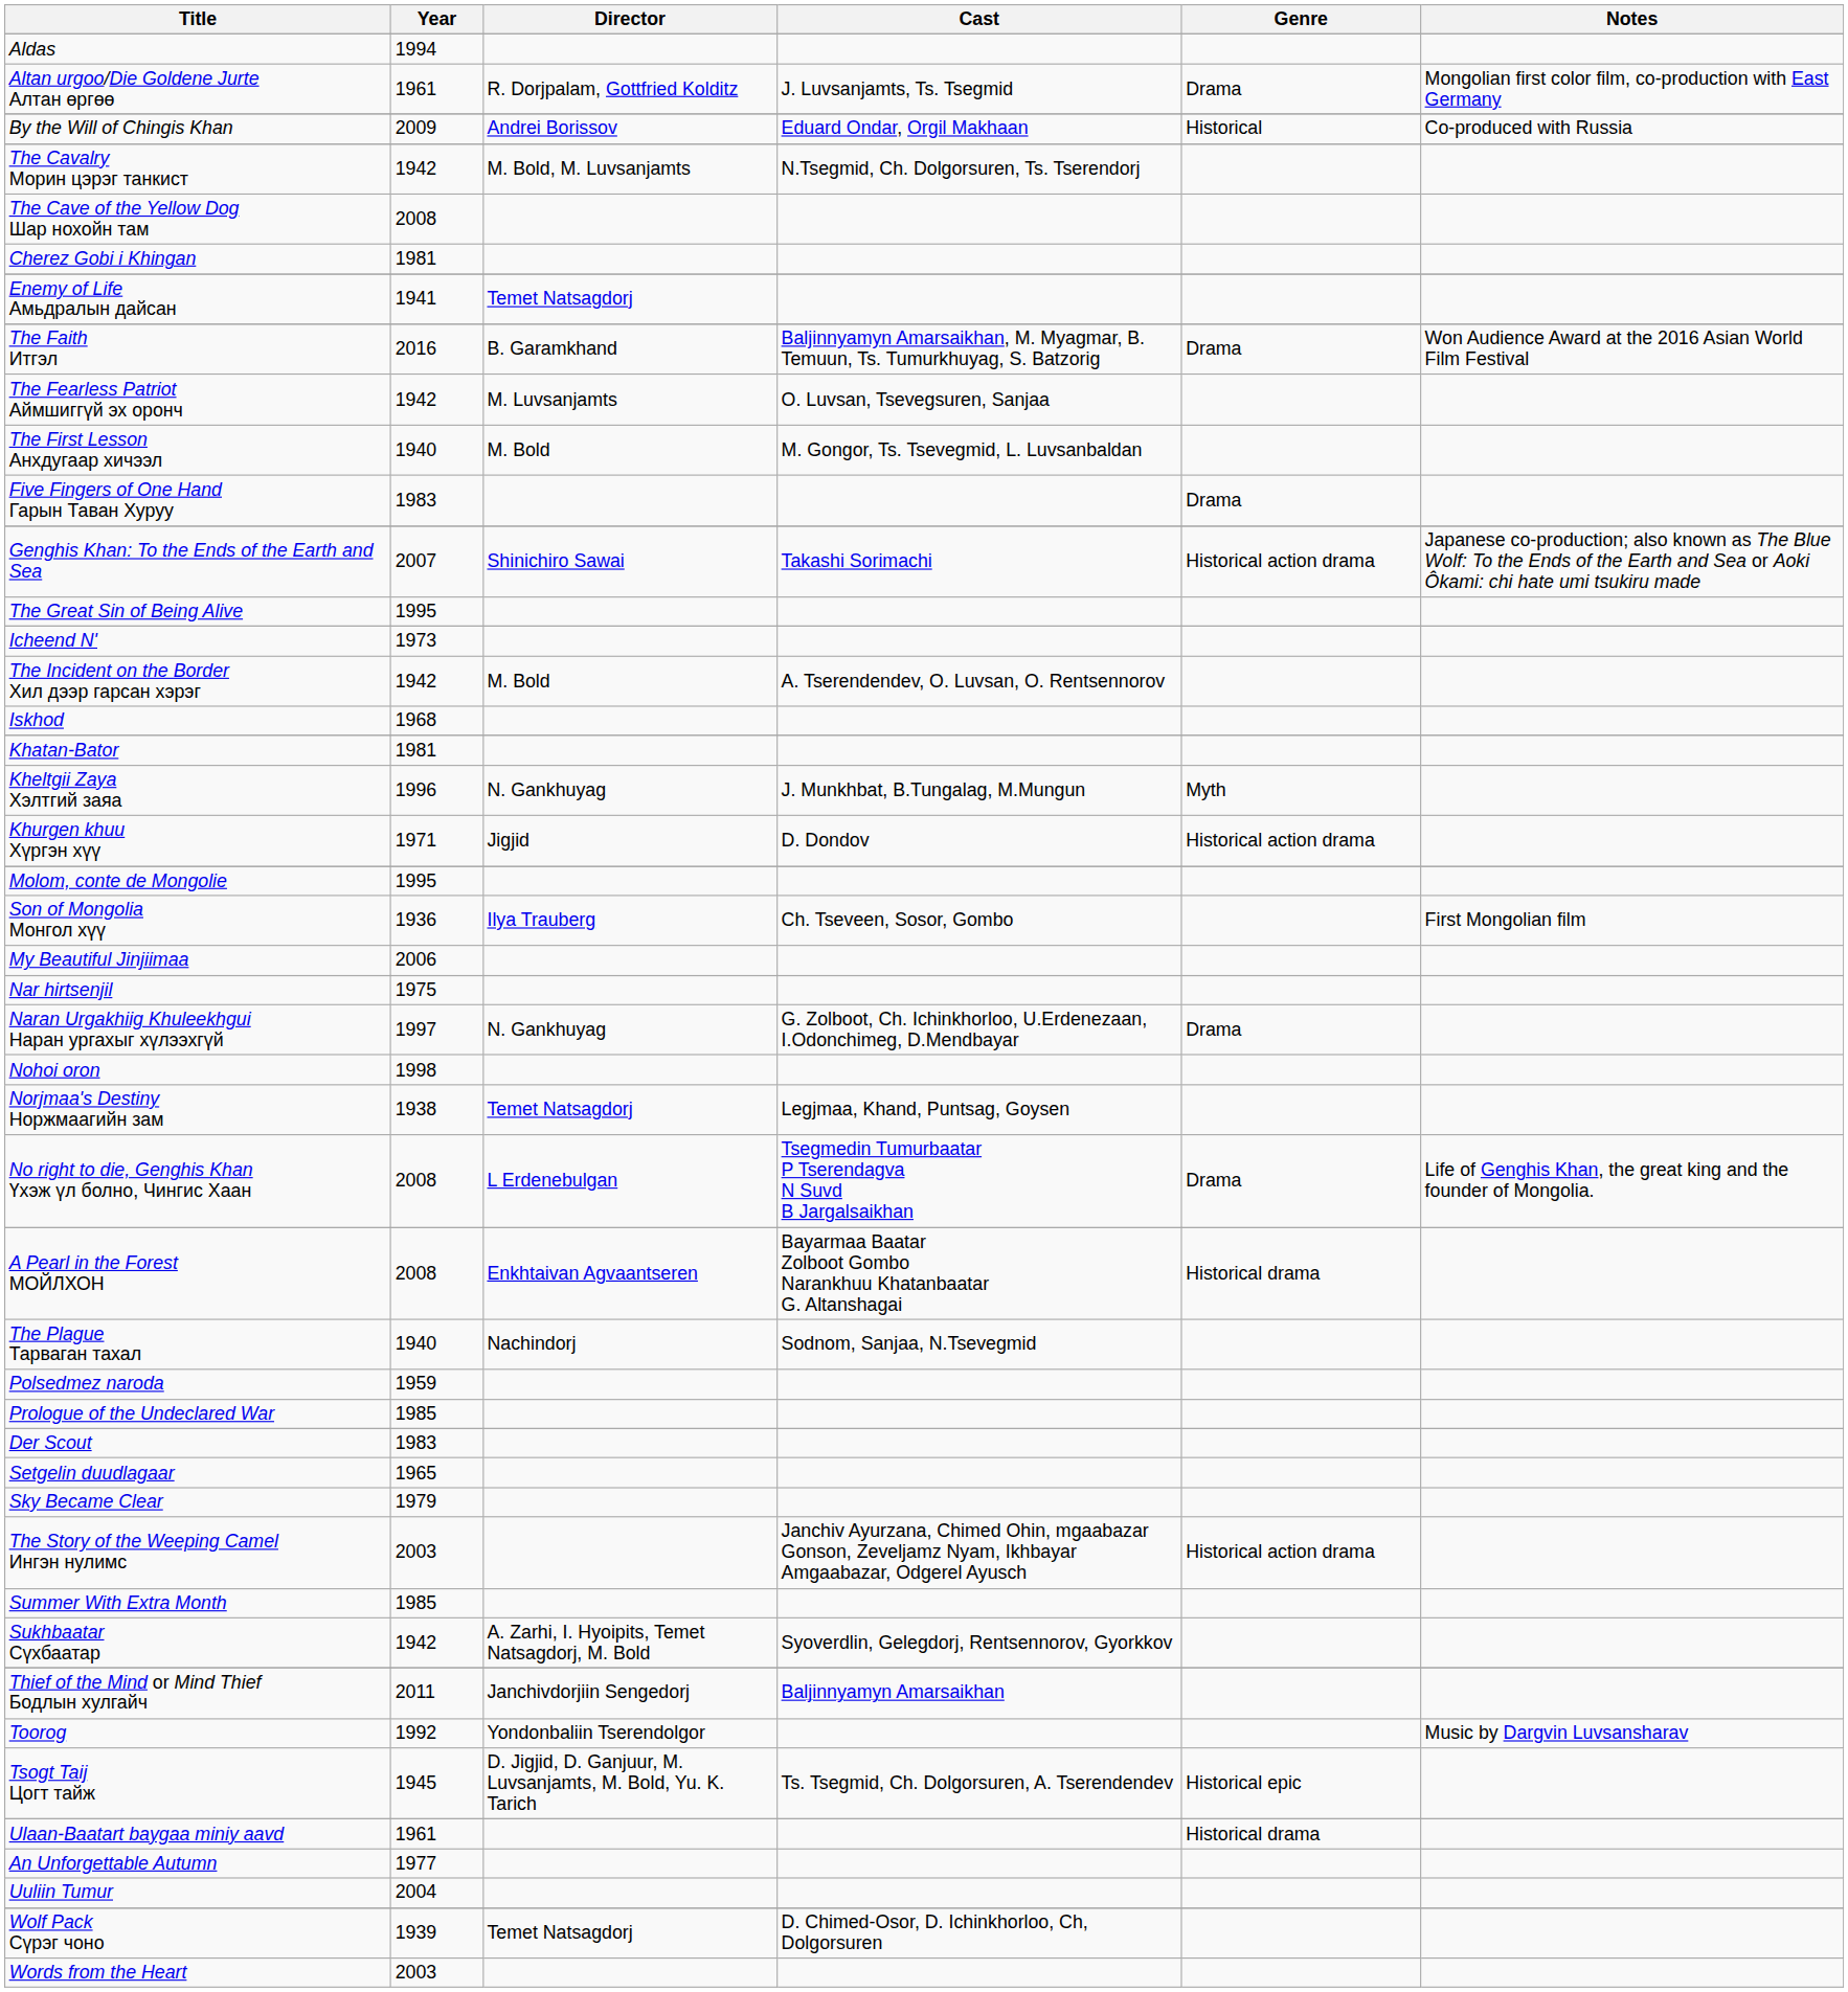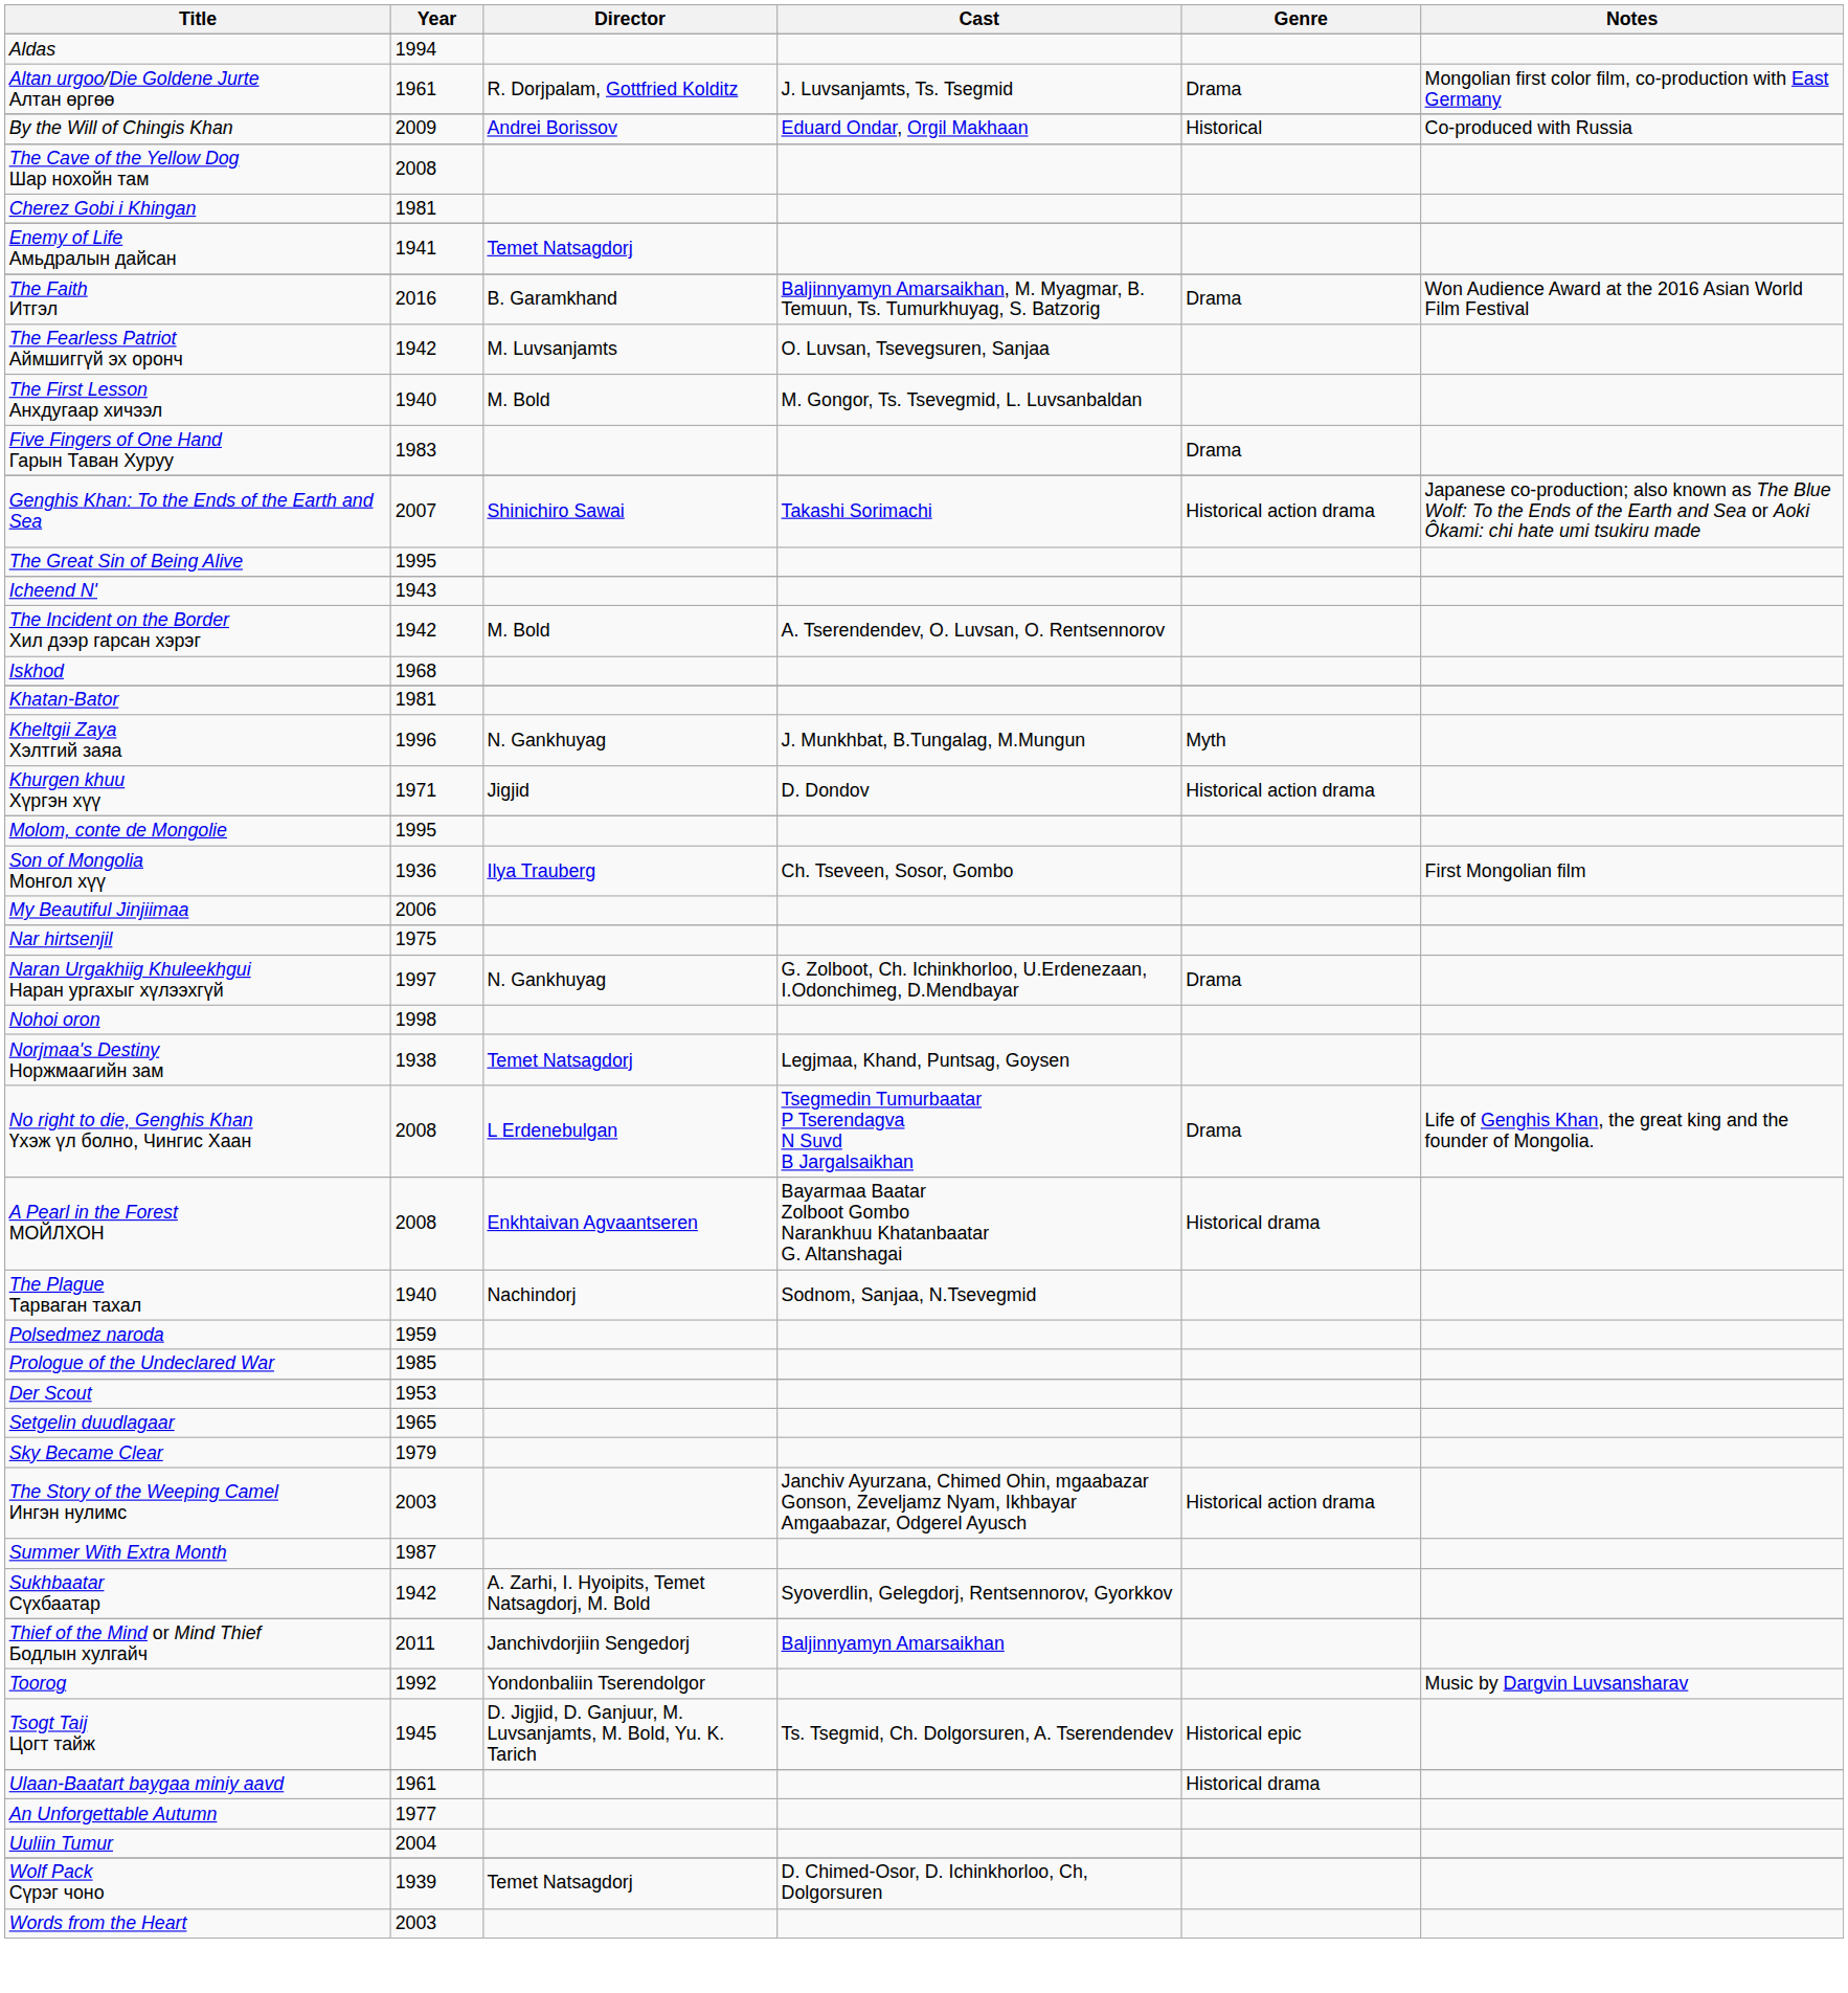- row: The Cavalry Морин цэрэг танкист | 1942 | M. Bold, M. Luvsanjamts | N.Tsegmid, Ch. Dolgorsuren, Ts. Tserendorj
Icheend N' | Year: 1973 -> 1943
Der Scout | Year: 1983 -> 1953
Summer With Extra Month | Year: 1985 -> 1987
